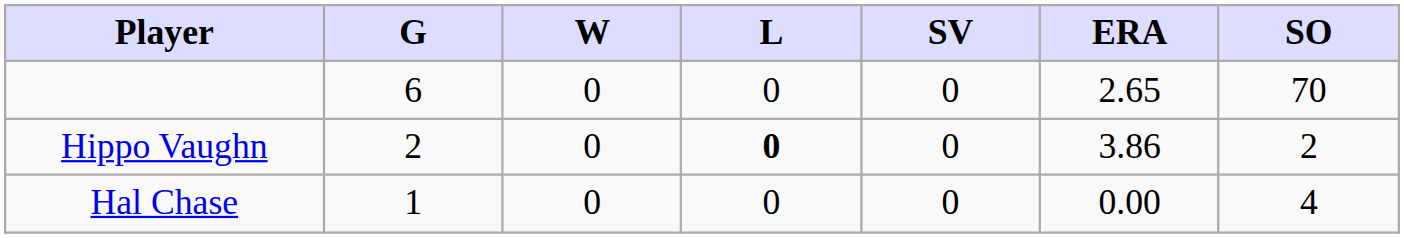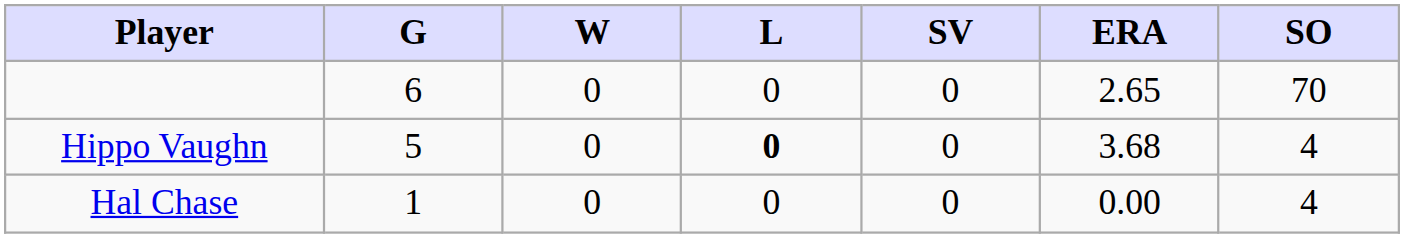Hippo Vaughn | G: 2 -> 5
Hippo Vaughn | ERA: 3.86 -> 3.68
Hippo Vaughn | SO: 2 -> 4
